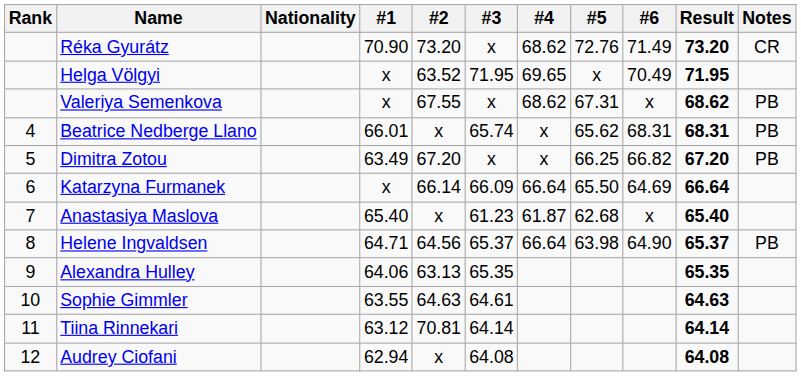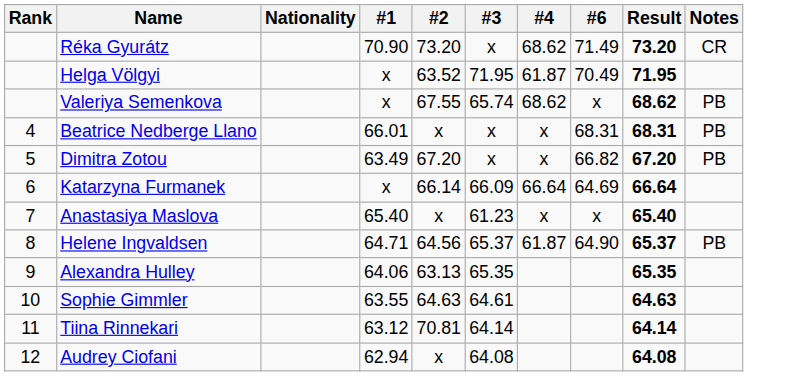- column: #5 | 72.76 | x | 67.31 | 65.62 | 66.25 | 65.50 | 62.68 | 63.98
Helga Völgyi | #4: 69.65 -> 61.87
Valeriya Semenkova | #3: x -> 65.74
Beatrice Nedberge Llano | #3: 65.74 -> x
Anastasiya Maslova | #4: 61.87 -> x
Helene Ingvaldsen | #4: 66.64 -> 61.87
